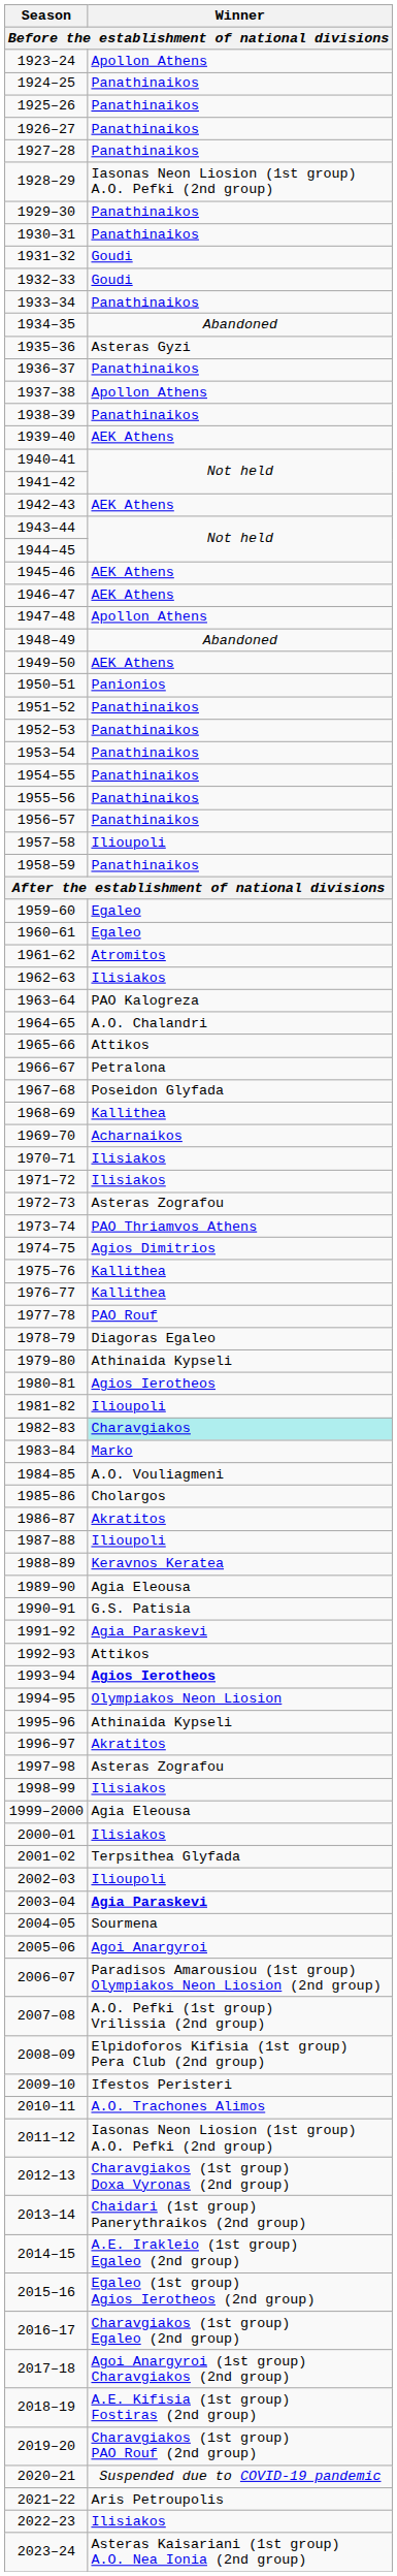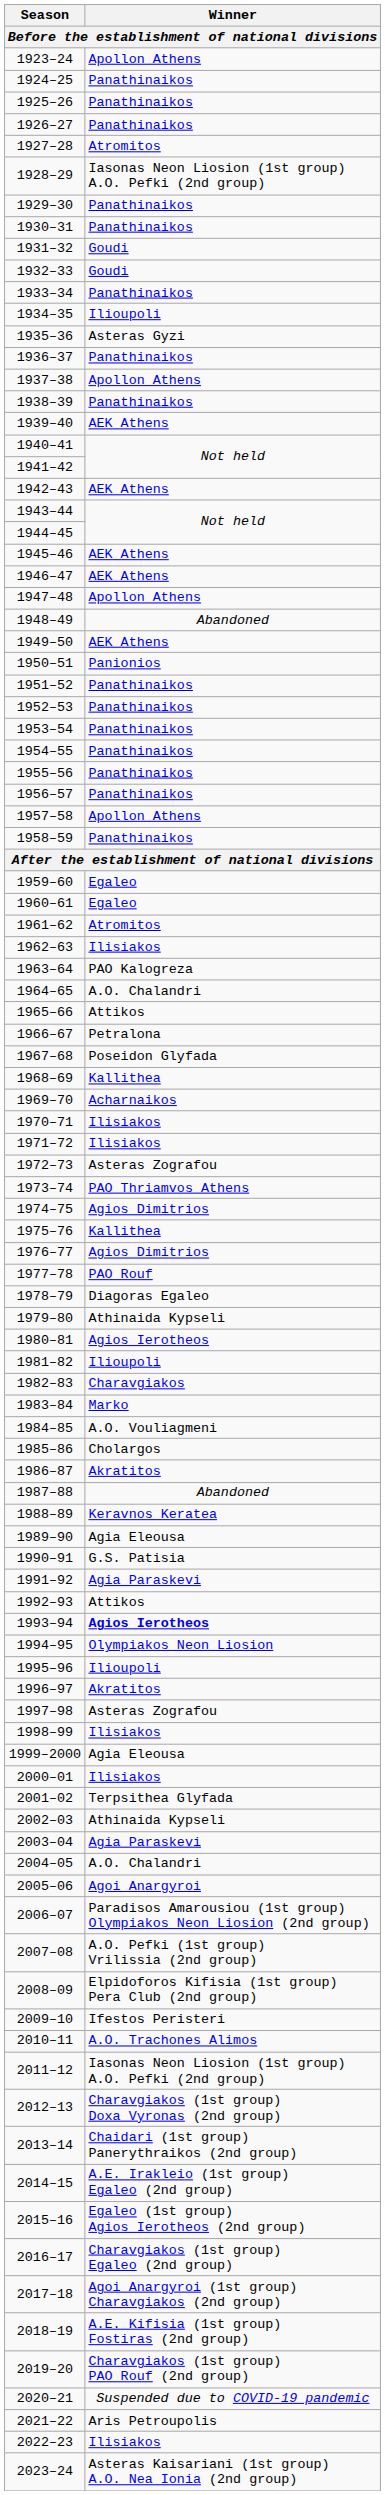1927–28 | Winner: Panathinaikos -> Atromitos
1934–35 | Winner: Abandoned -> Ilioupoli
1957–58 | Winner: Ilioupoli -> Apollon Athens
1976–77 | Winner: Kallithea -> Agios Dimitrios
1982–83 | Winner: paleturquoise background -> no background
1987–88 | Winner: Ilioupoli -> Abandoned
1995–96 | Winner: Athinaida Kypseli -> Ilioupoli
2002–03 | Winner: Ilioupoli -> Athinaida Kypseli
2003–04 | Winner: bold -> normal
2004–05 | Winner: Sourmena -> A.O. Chalandri
